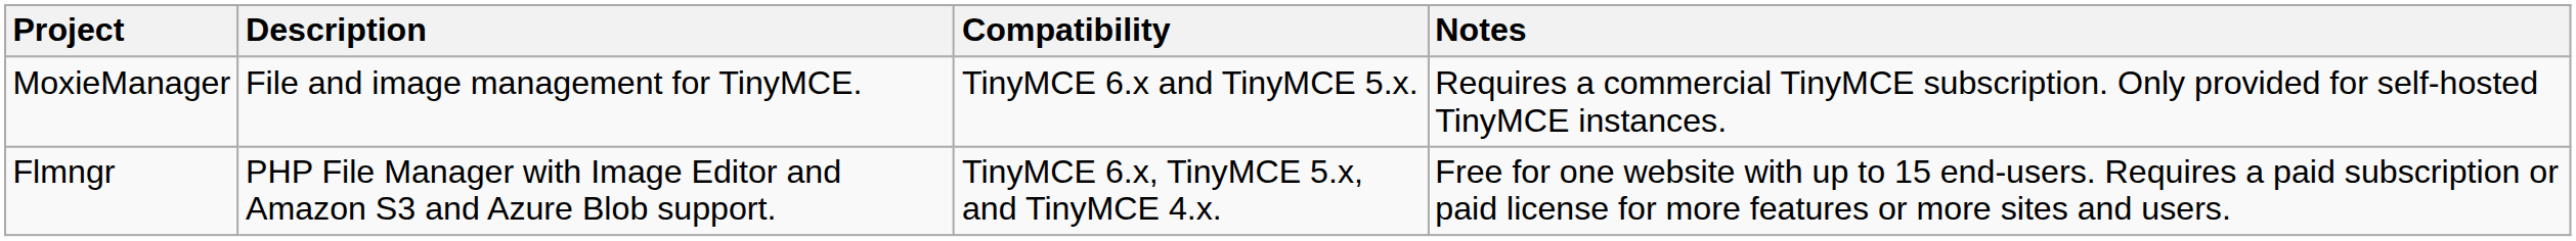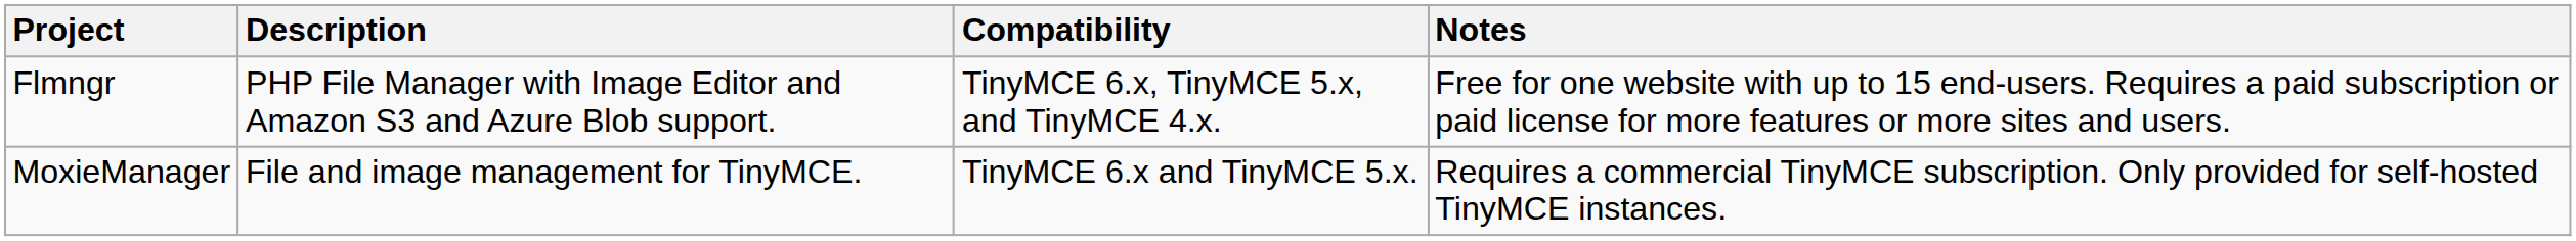rows swapped: Flmngr <-> MoxieManager
